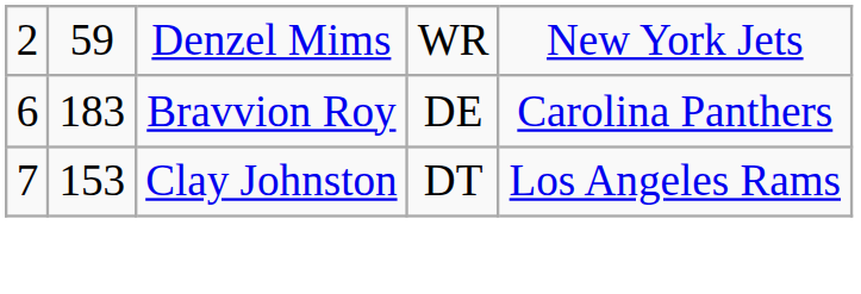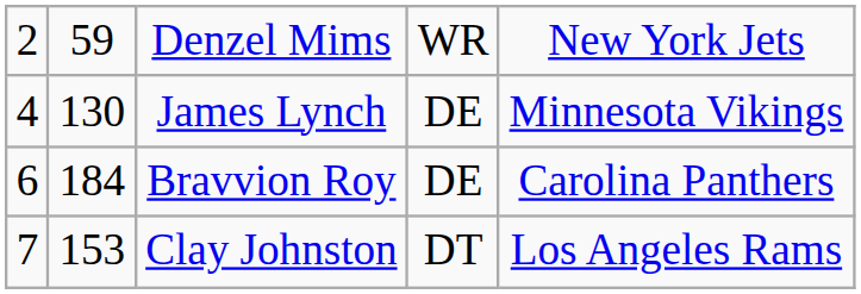+ row: 4 | 130 | James Lynch | DE | Minnesota Vikings
Bravvion Roy | column 2: 183 -> 184
